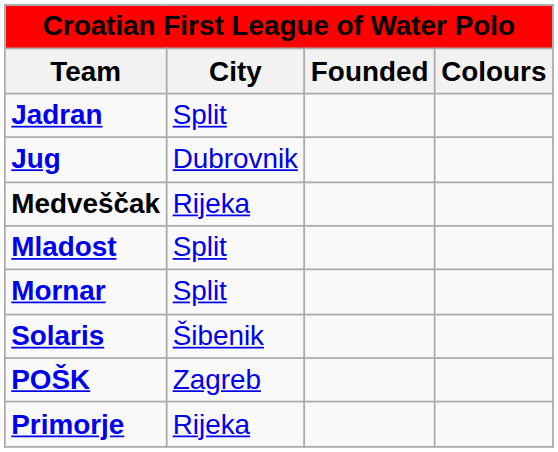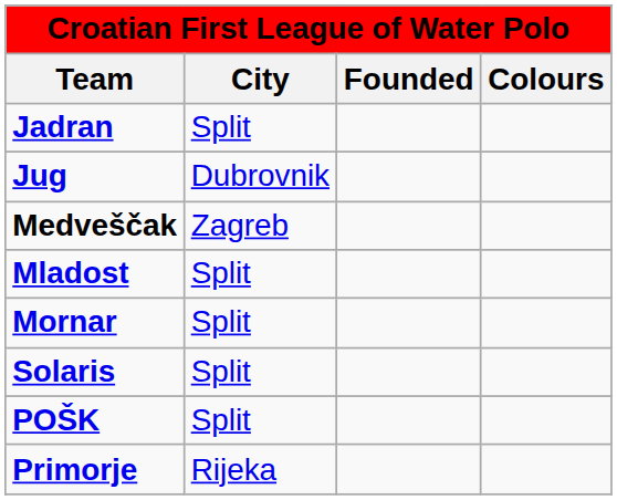Medveščak | City: Rijeka -> Zagreb
Solaris | City: Šibenik -> Split
POŠK | City: Zagreb -> Split
